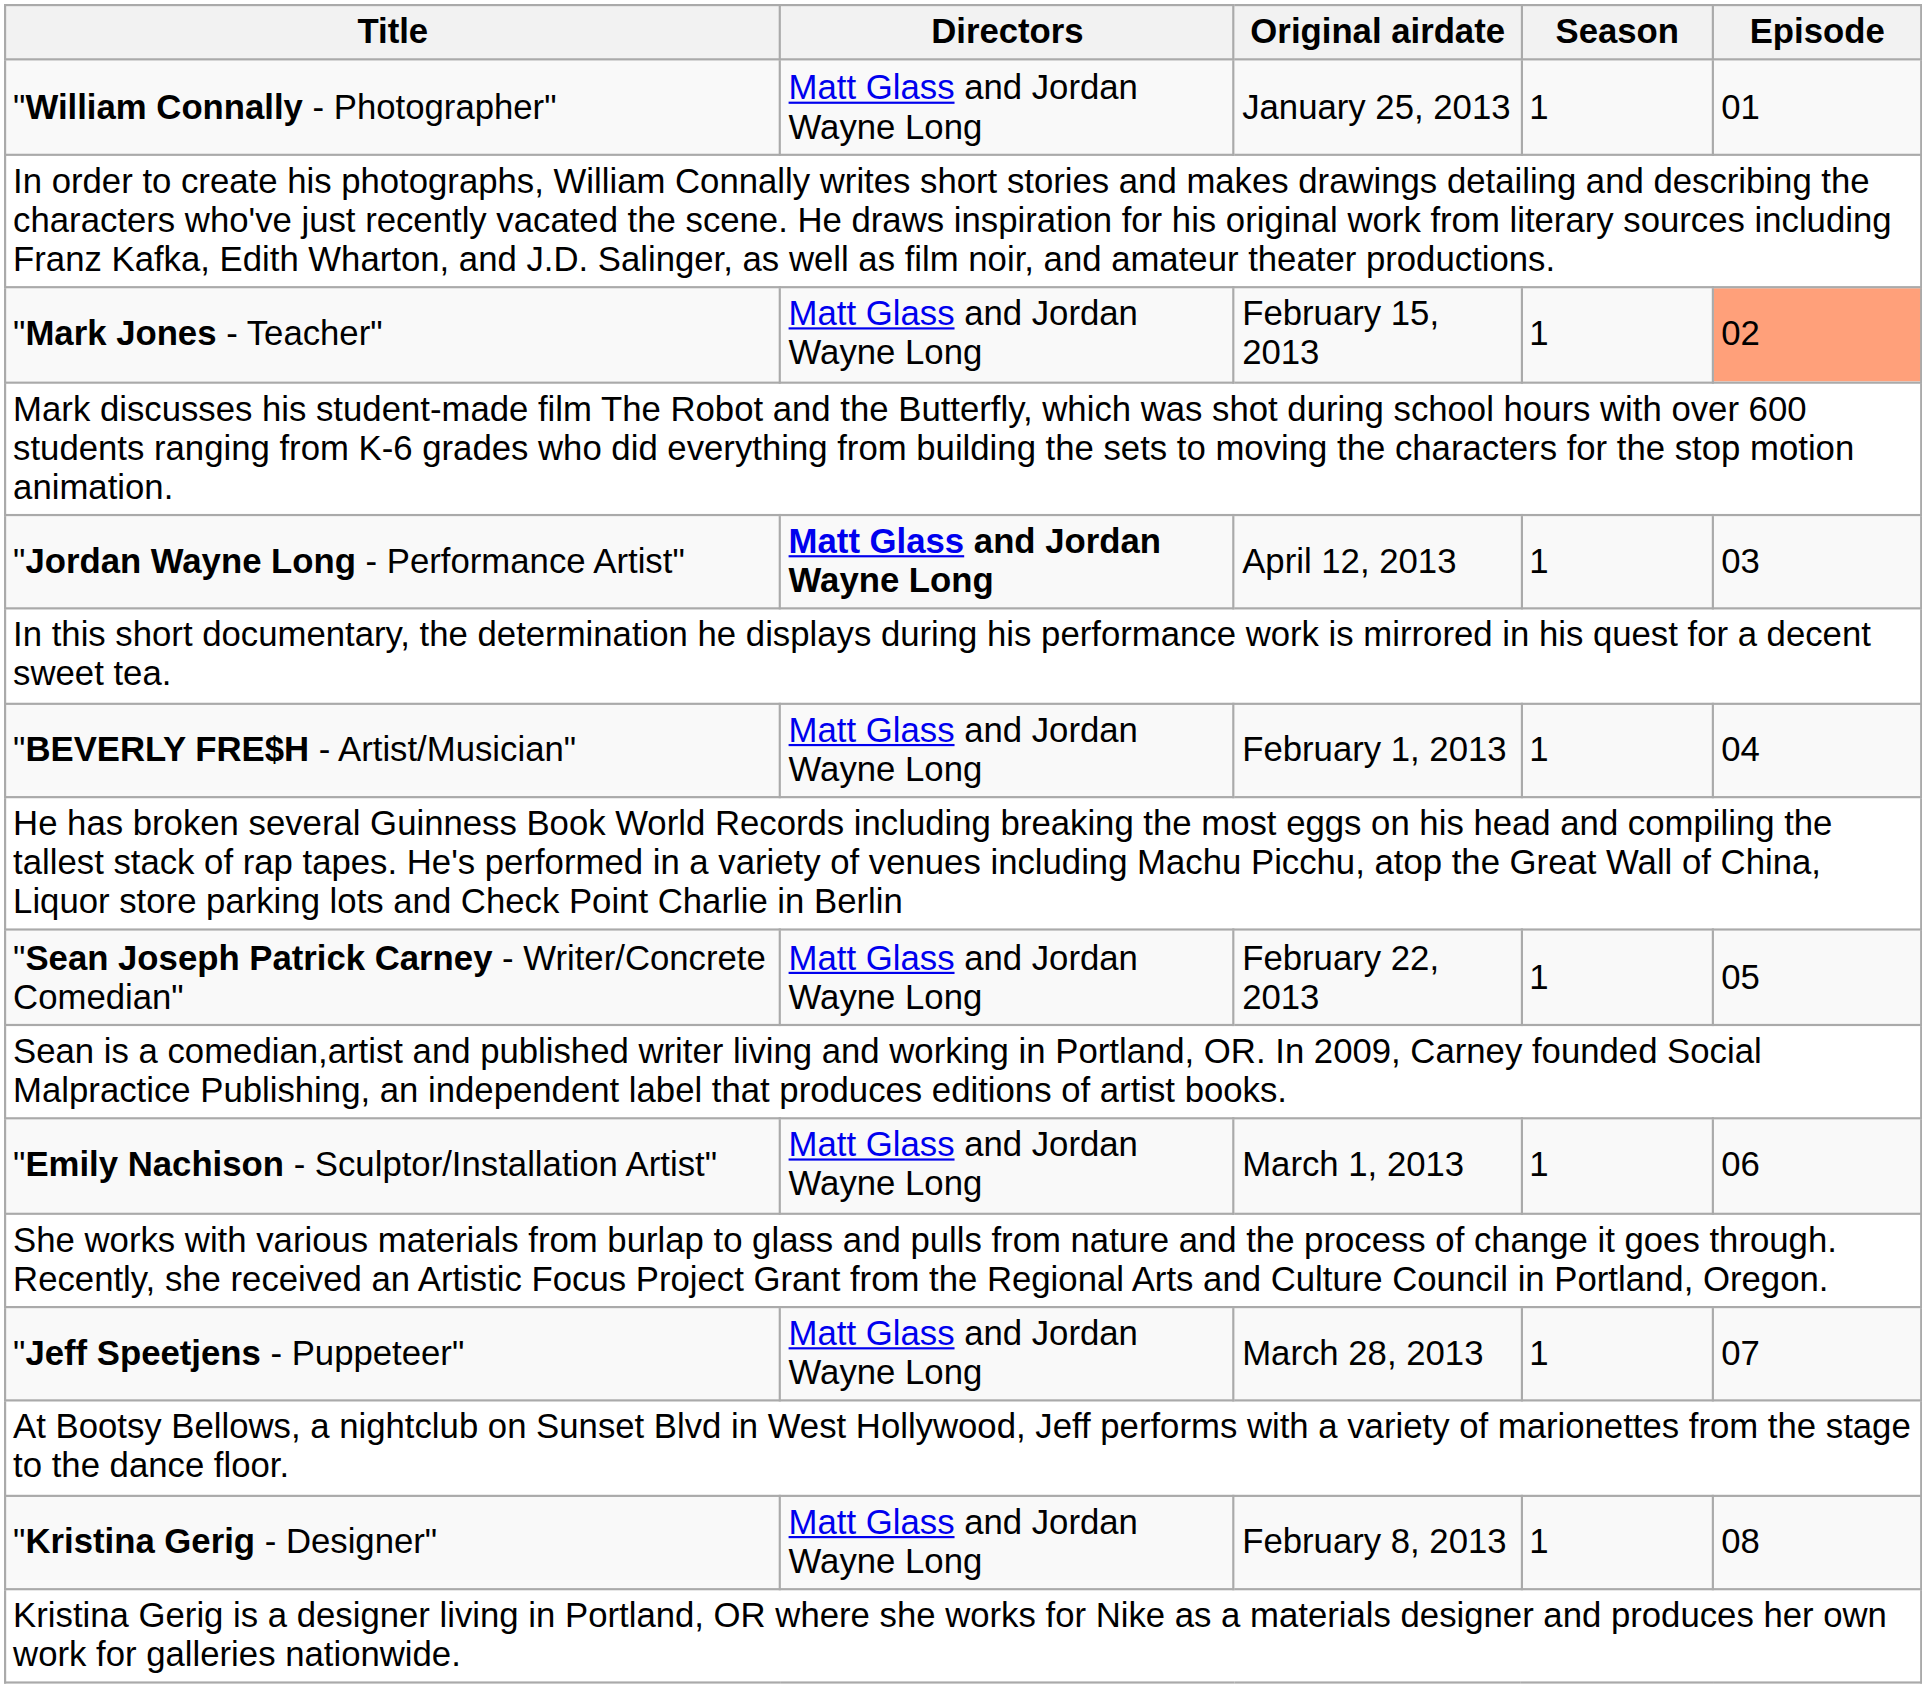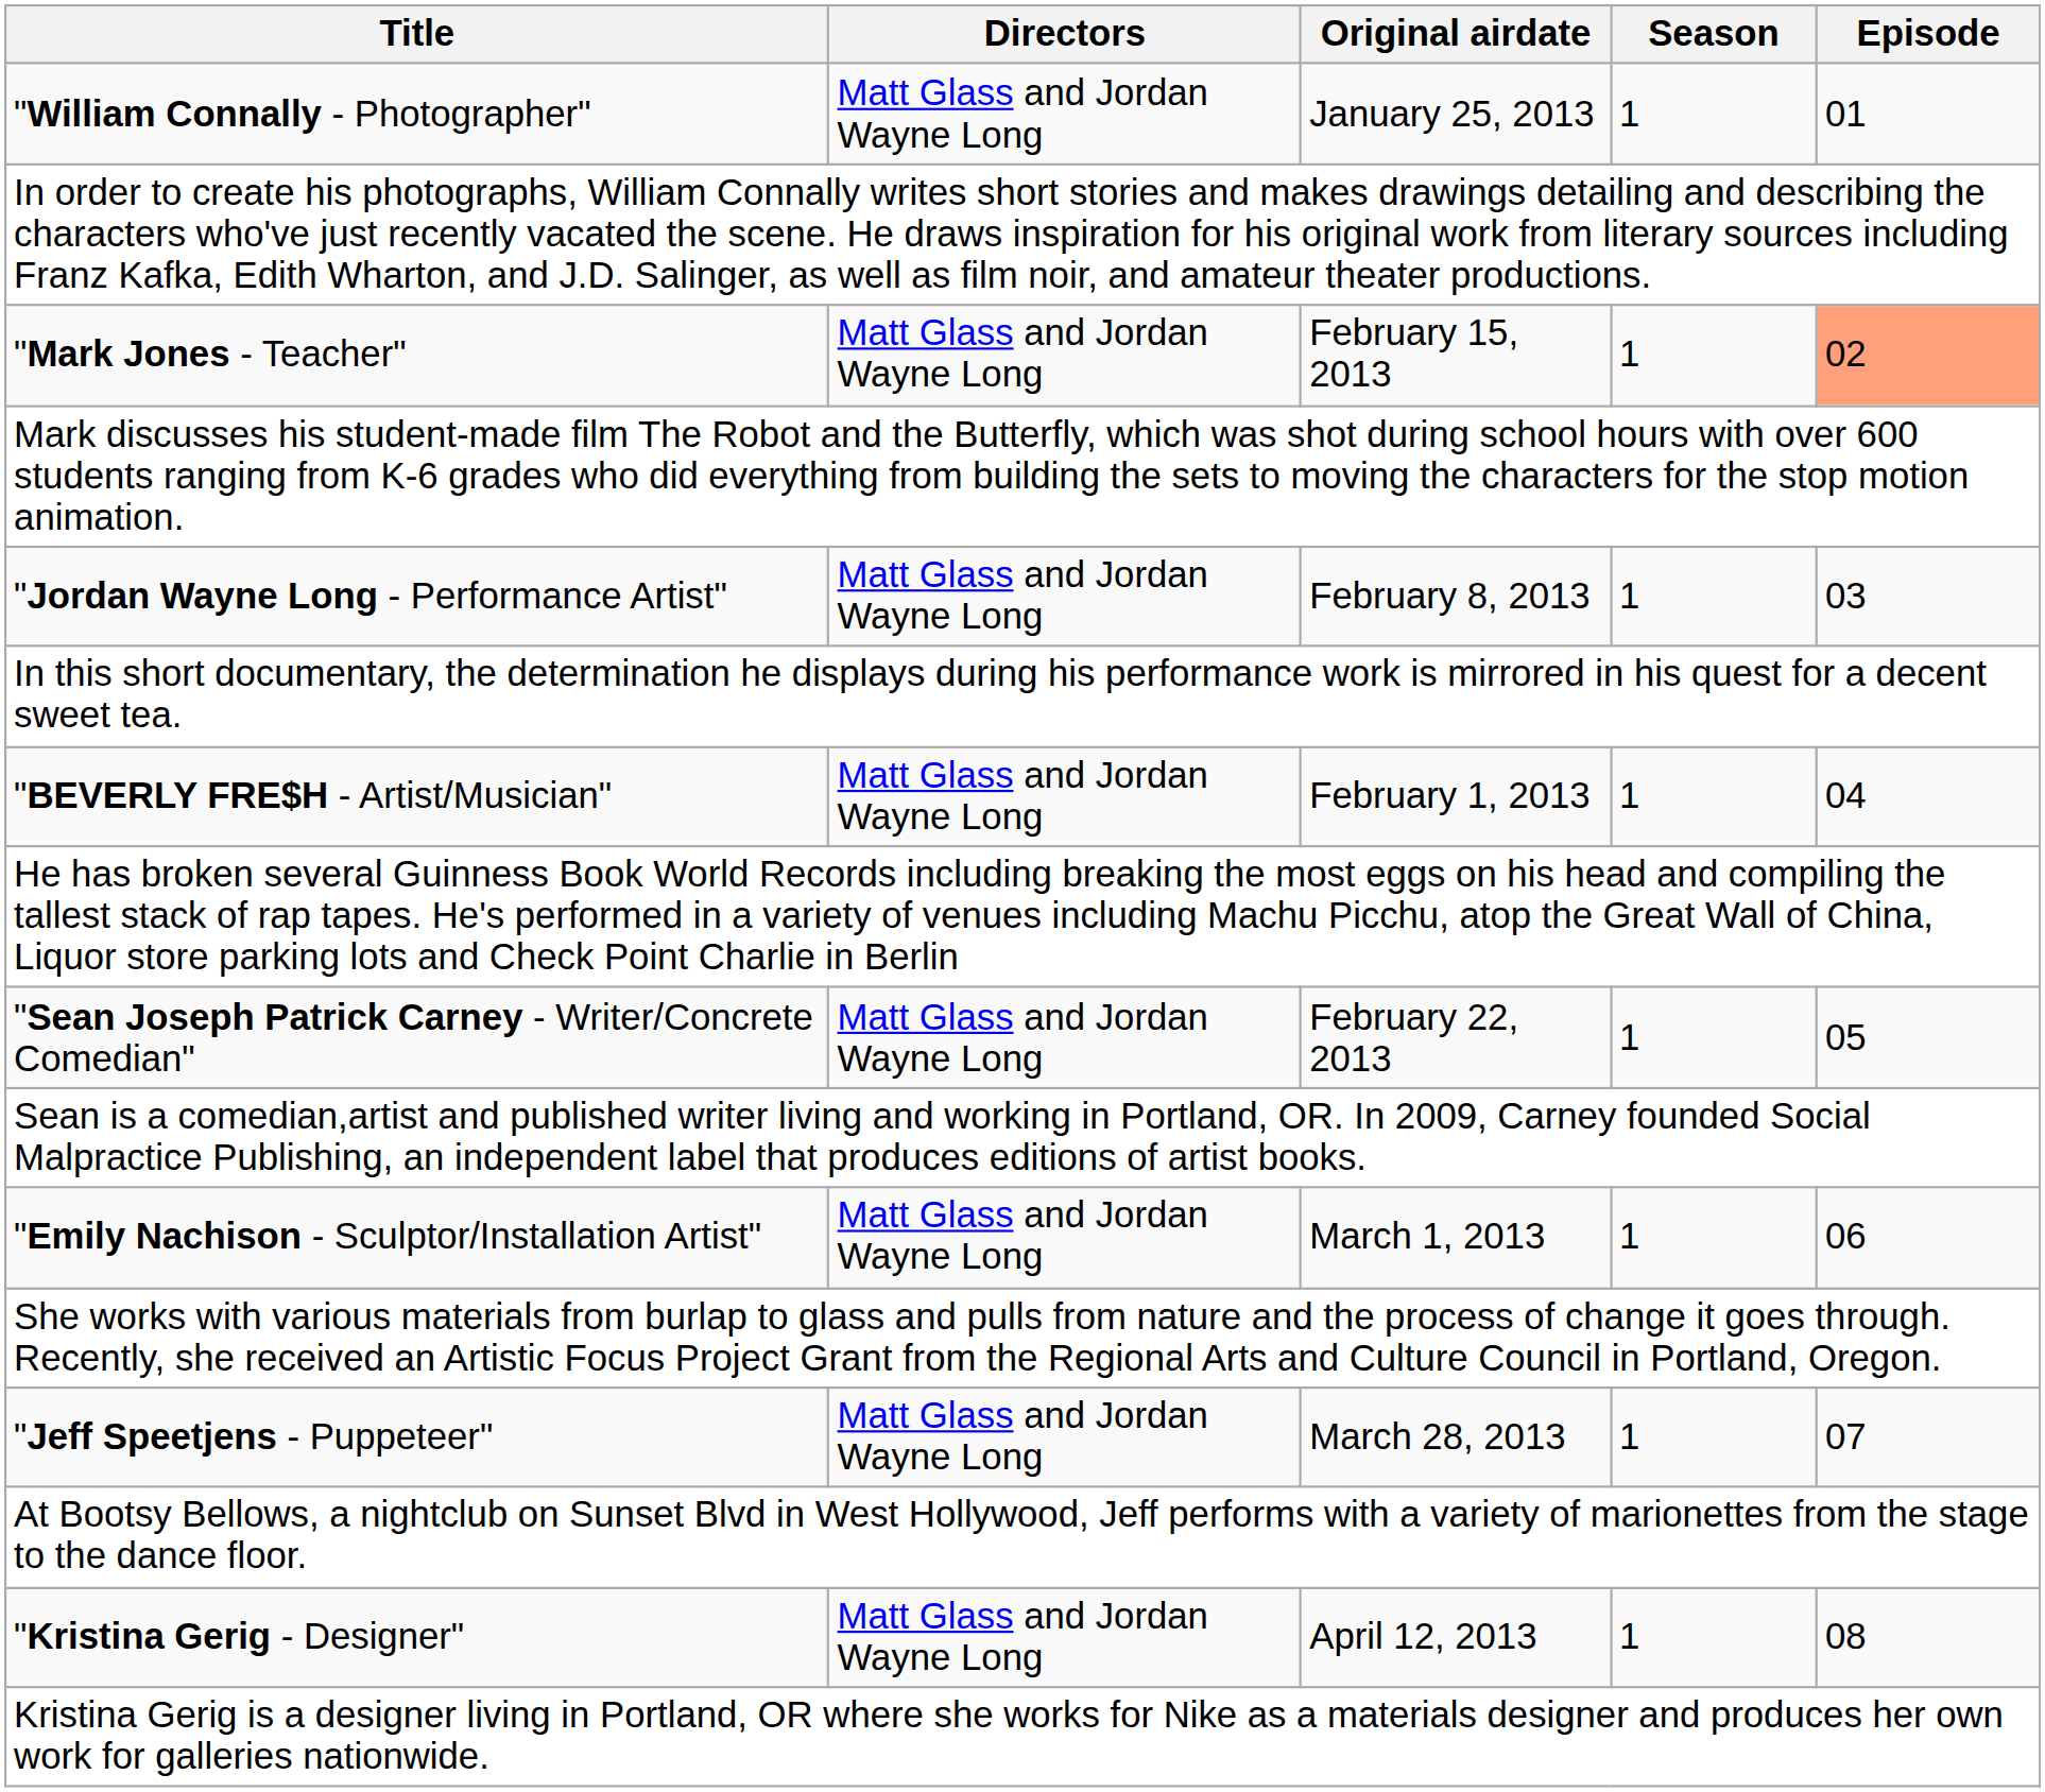"Jordan Wayne Long - Performance Artist" | Directors: bold -> normal
"Jordan Wayne Long - Performance Artist" | Original airdate: April 12, 2013 -> February 8, 2013
"Kristina Gerig - Designer" | Original airdate: February 8, 2013 -> April 12, 2013
